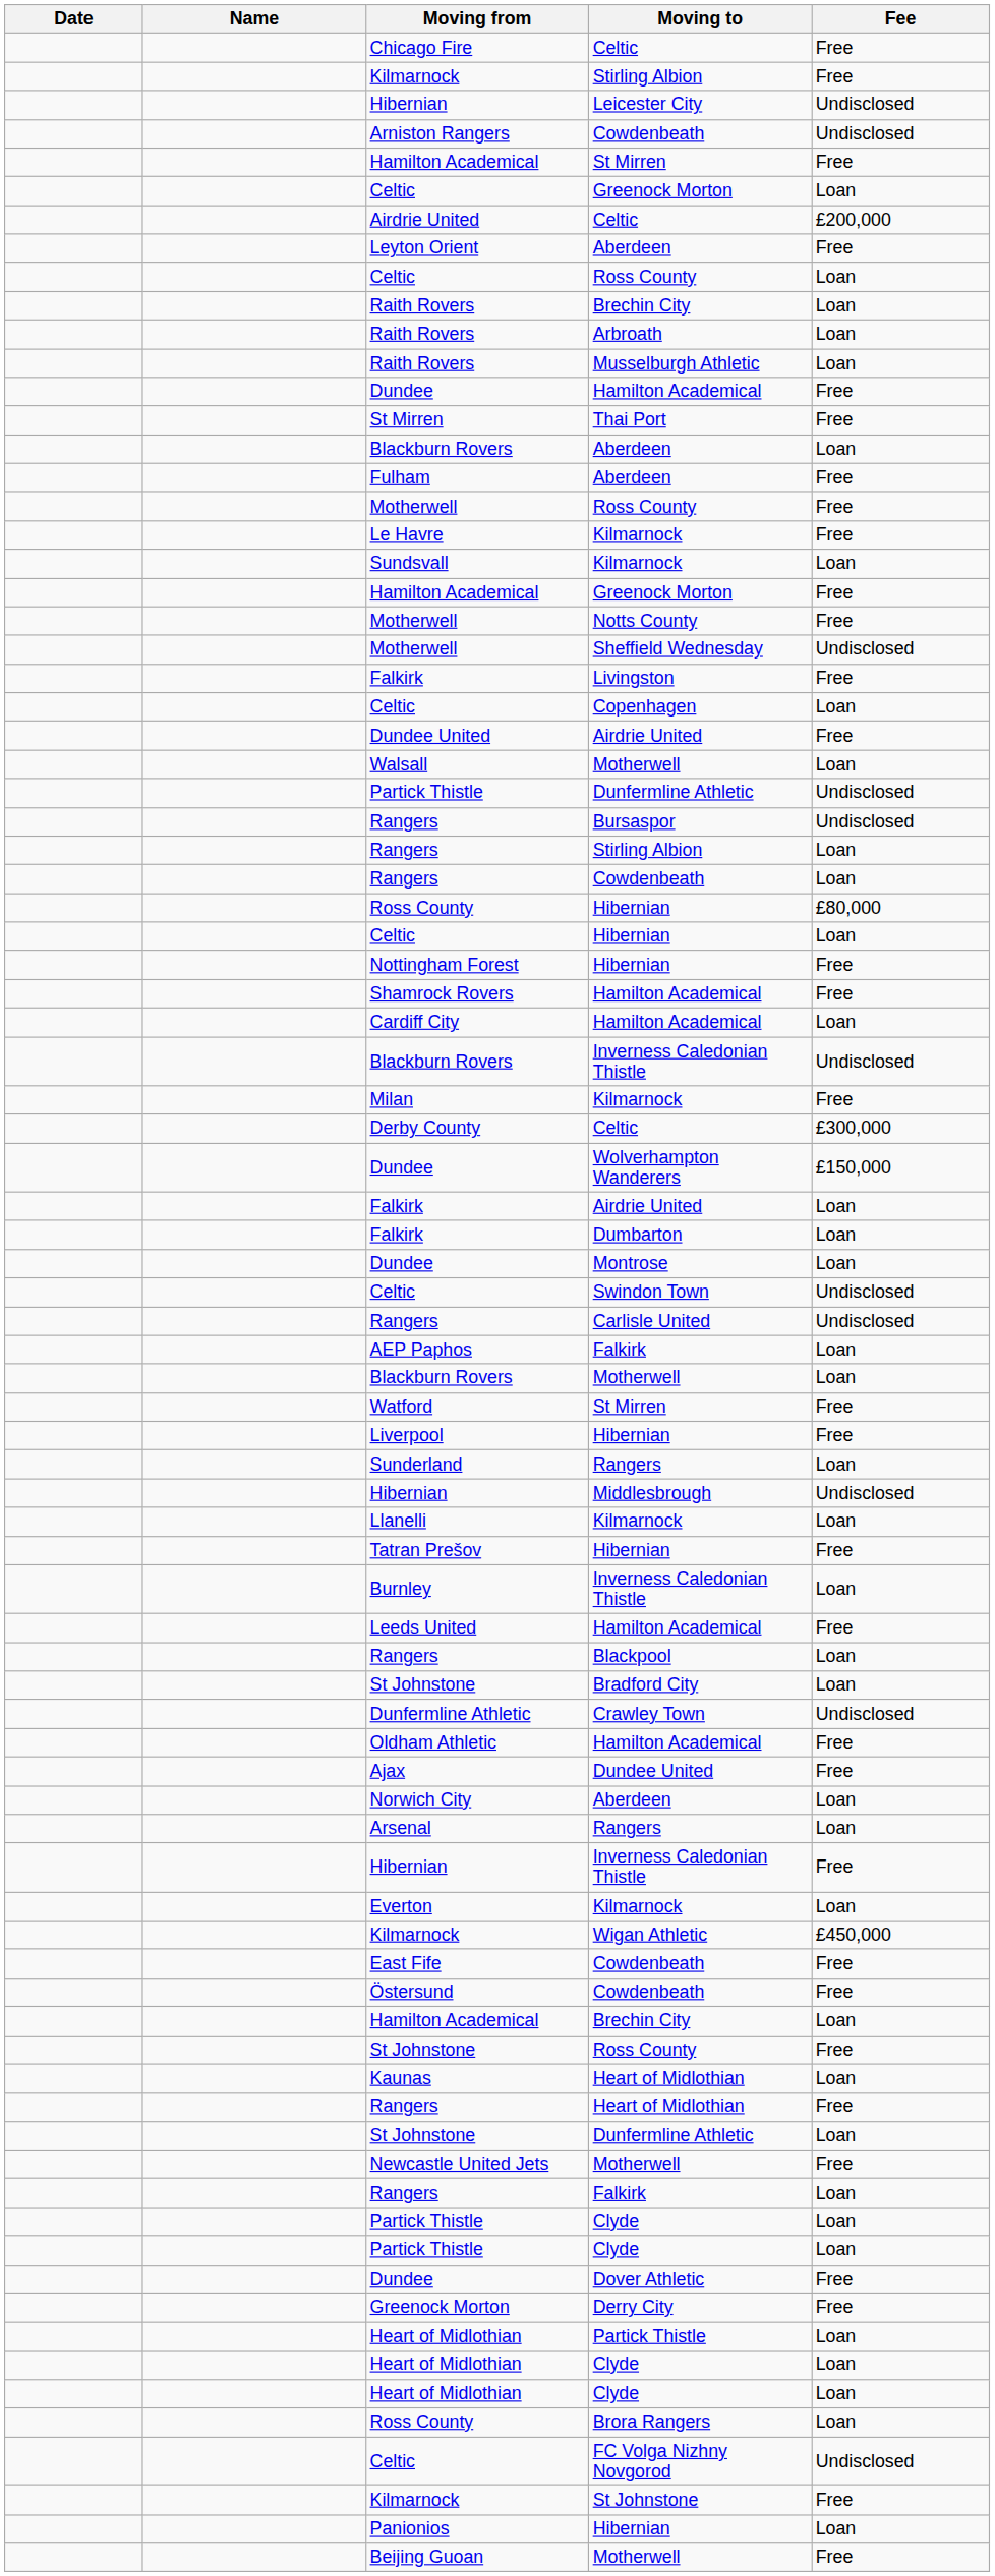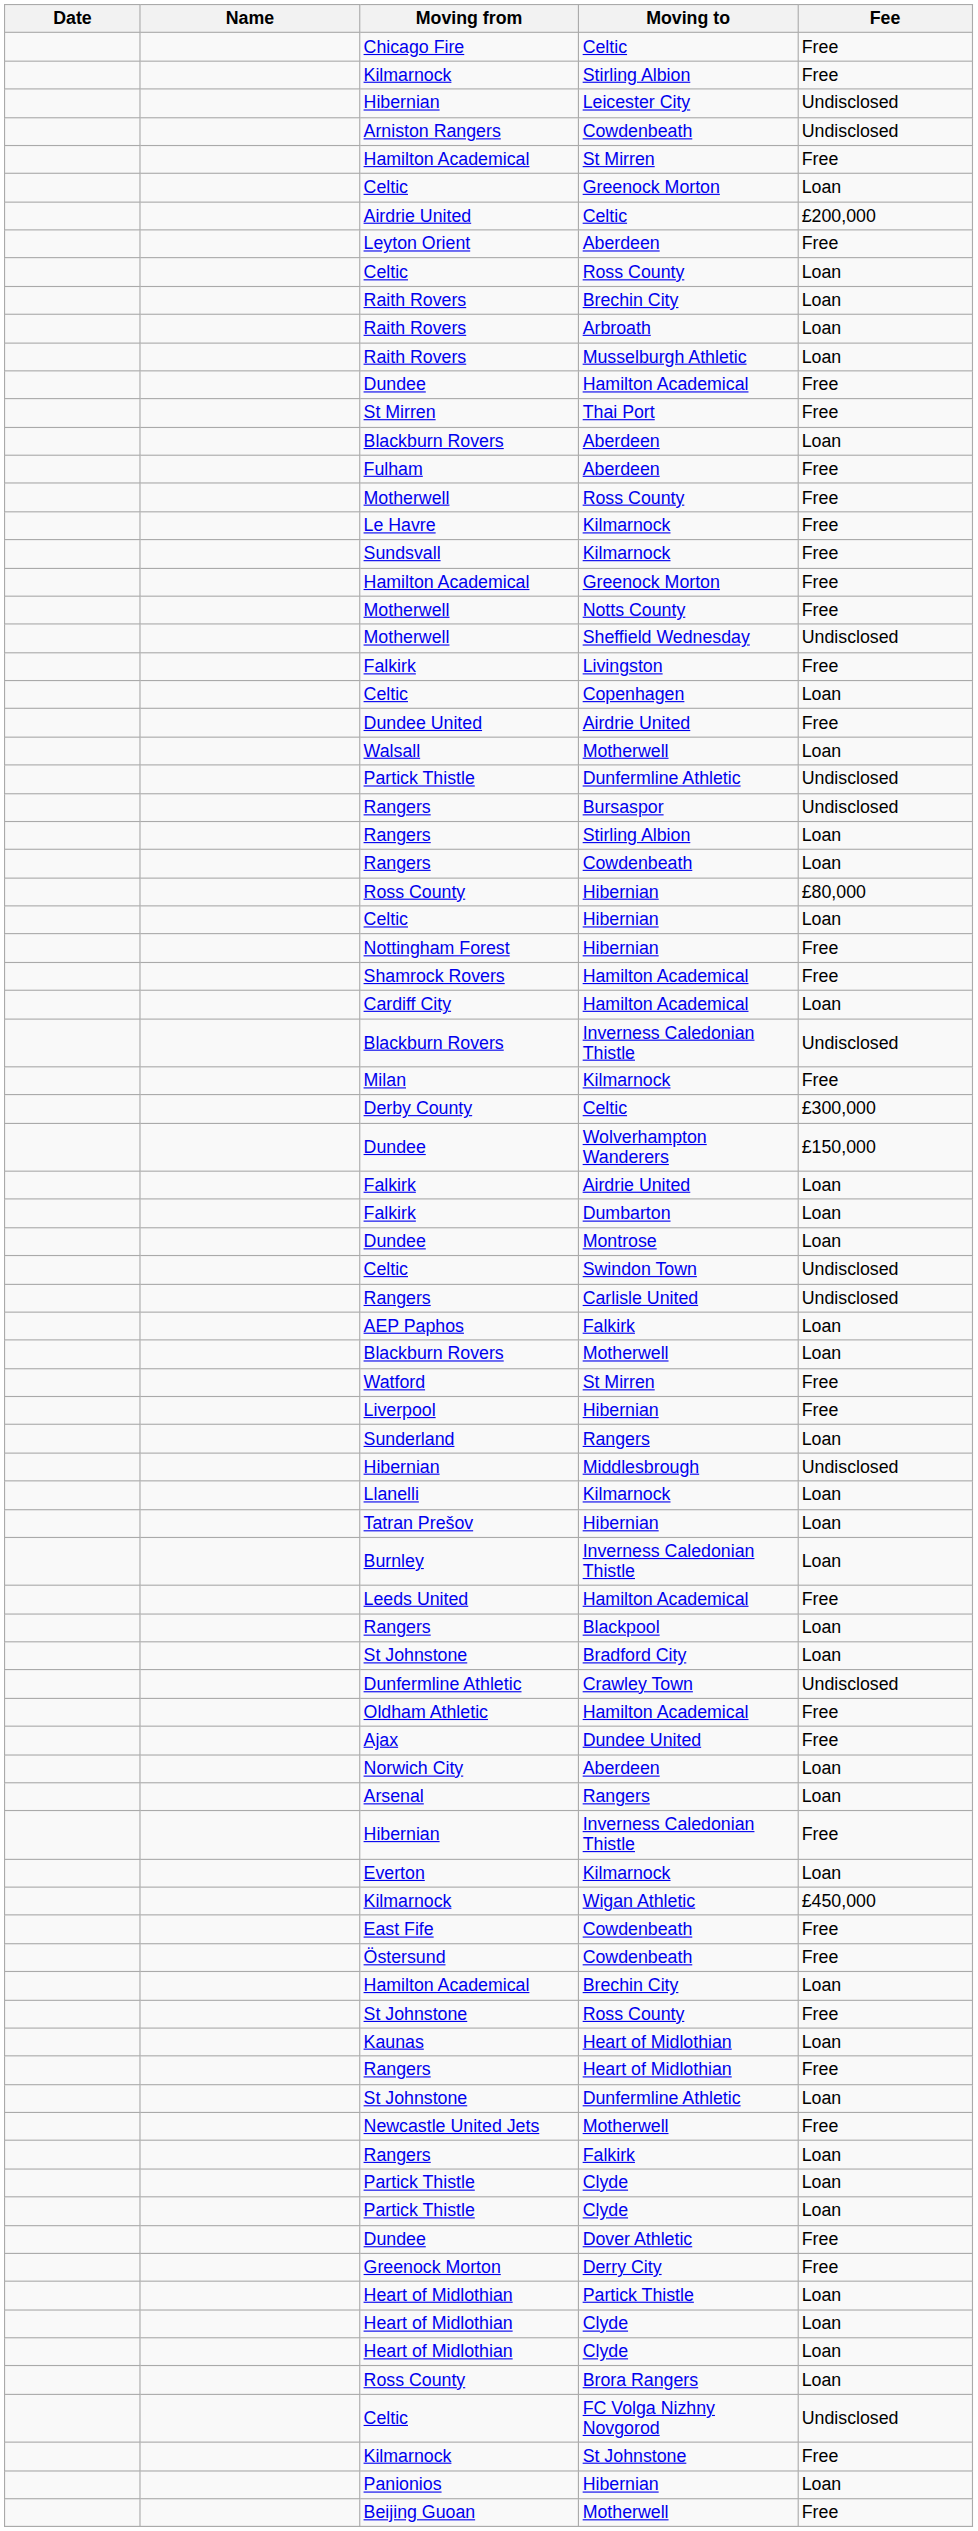Sundsvall | Fee: Loan -> Free
Tatran Prešov | Fee: Free -> Loan
